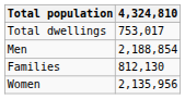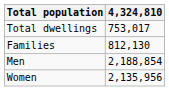rows swapped: Families <-> Men
